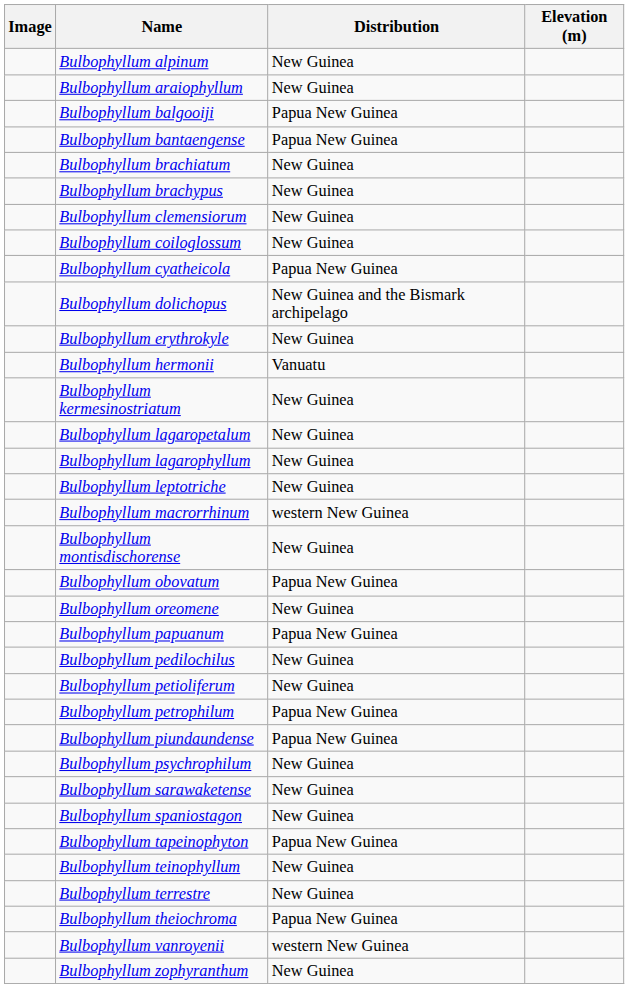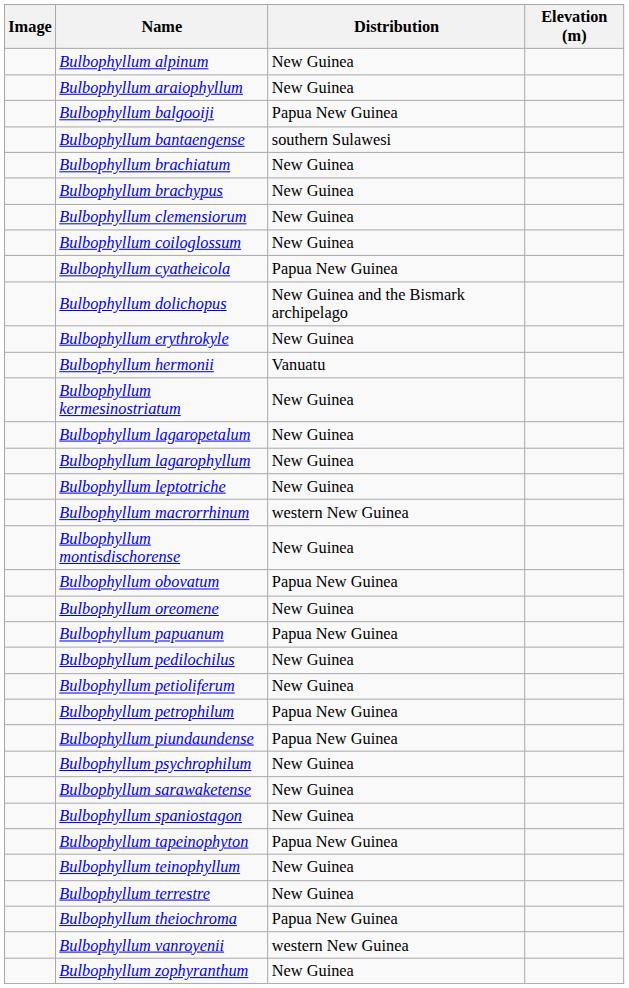Bulbophyllum bantaengense | Distribution: Papua New Guinea -> southern Sulawesi
